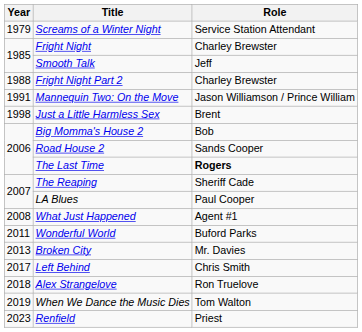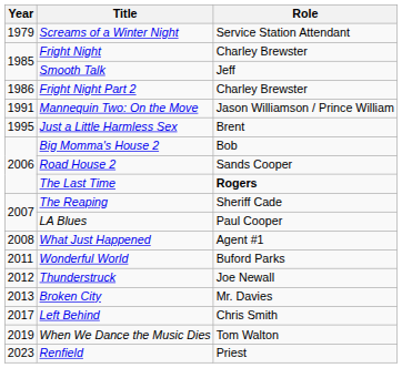Fright Night Part 2 | Year: 1988 -> 1986
Just a Little Harmless Sex | Year: 1998 -> 1995
+ row: 2012 | Thunderstruck | Joe Newall
- row: 2018 | Alex Strangelove | Ron Truelove
